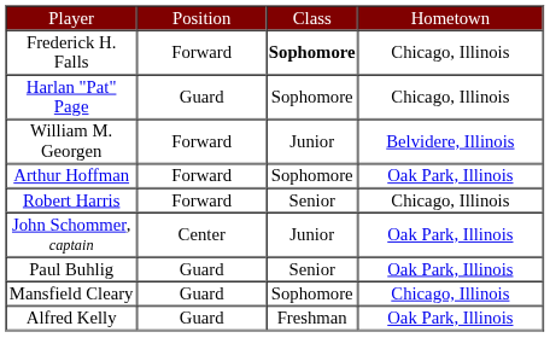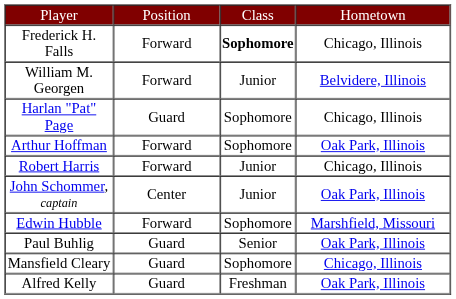rows swapped: William M. Georgen <-> Harlan "Pat" Page
Robert Harris | column 3: Senior -> Junior
+ row: Edwin Hubble | Forward | Sophomore | Marshfield, Missouri
